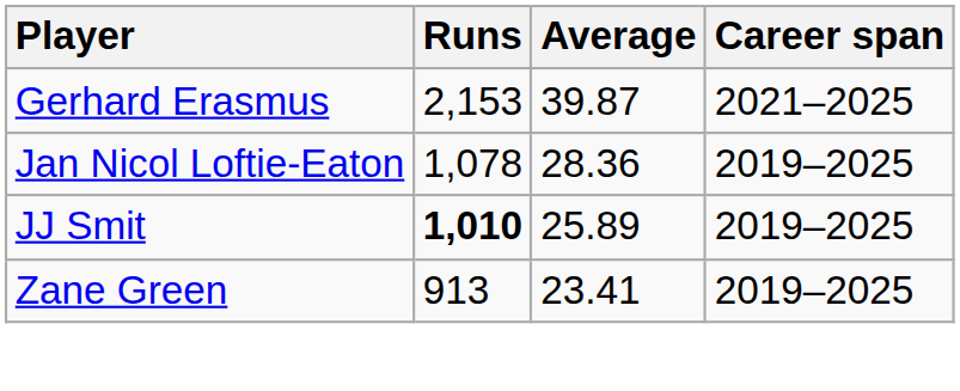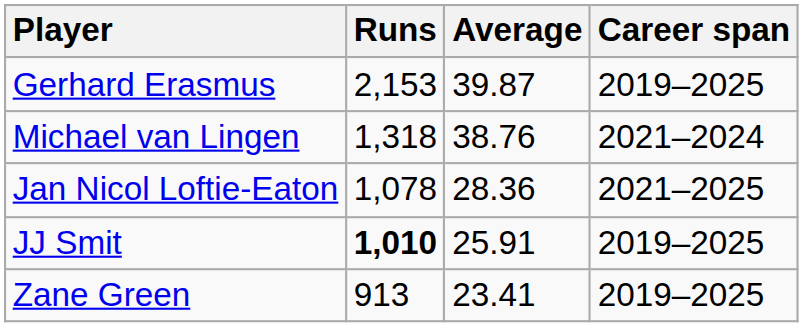Gerhard Erasmus | Career span: 2021–2025 -> 2019–2025
+ row: Michael van Lingen | 1,318 | 38.76 | 2021–2024
Jan Nicol Loftie-Eaton | Career span: 2019–2025 -> 2021–2025
JJ Smit | Average: 25.89 -> 25.91
